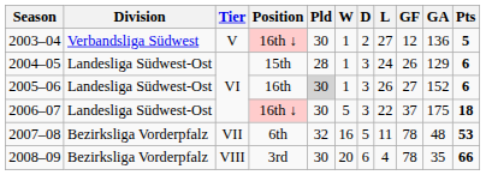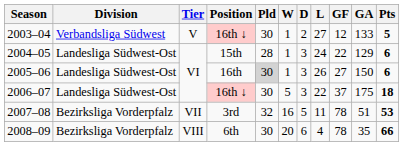2003–04 | GA: 136 -> 133
2004–05 | GF: 26 -> 22
2005–06 | GA: 152 -> 150
2007–08 | Position: 6th -> 3rd
2007–08 | GA: 48 -> 51
2008–09 | Position: 3rd -> 6th
